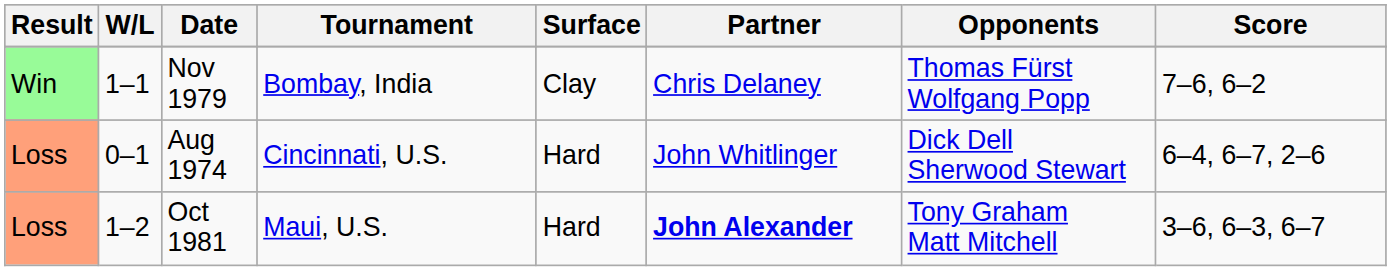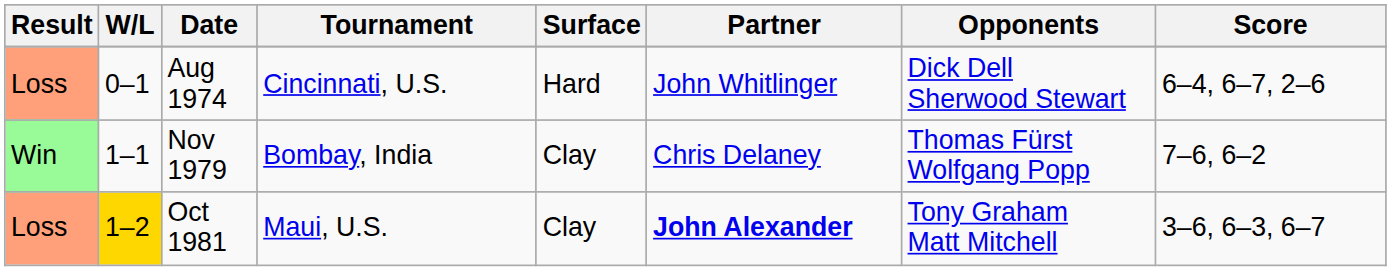rows swapped: Aug 1974 <-> Nov 1979
Oct 1981 | W/L: no background -> gold background
Oct 1981 | Surface: Hard -> Clay
